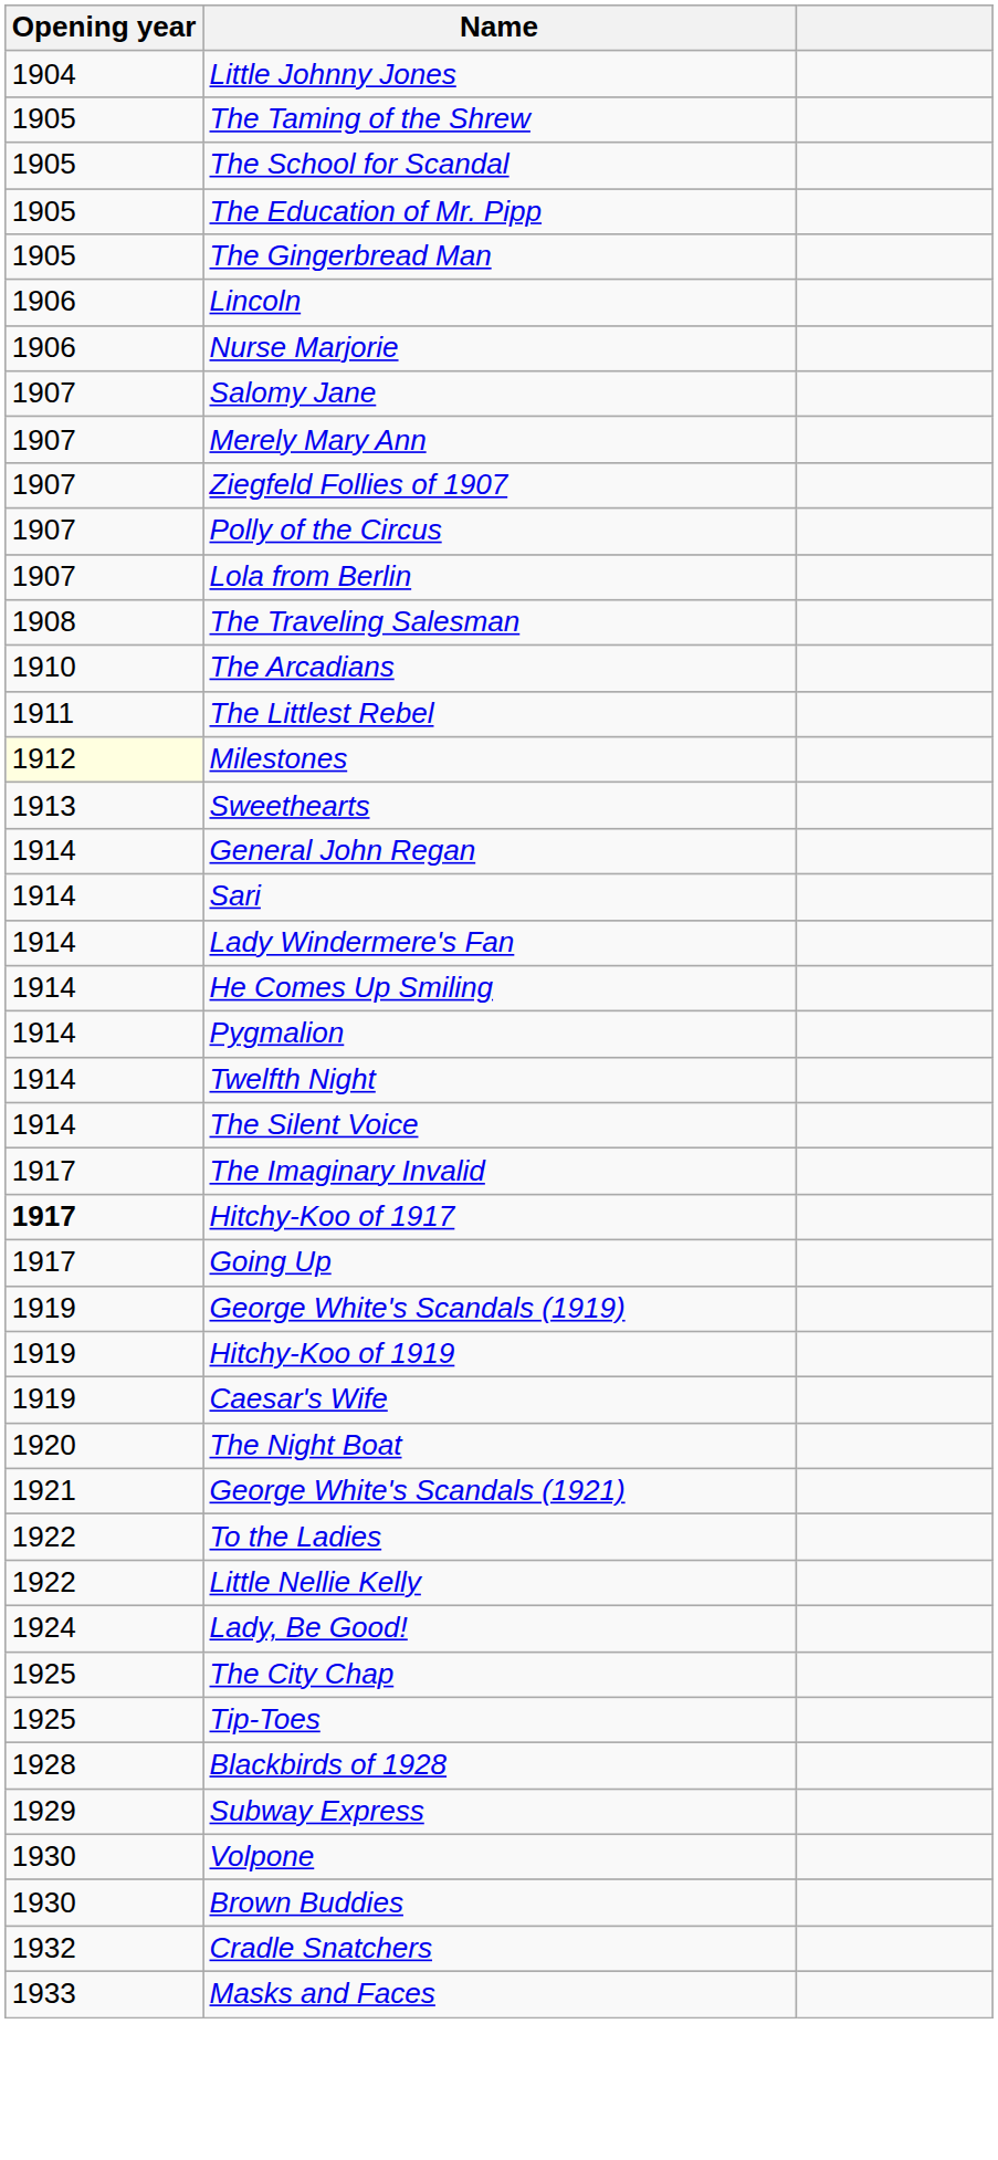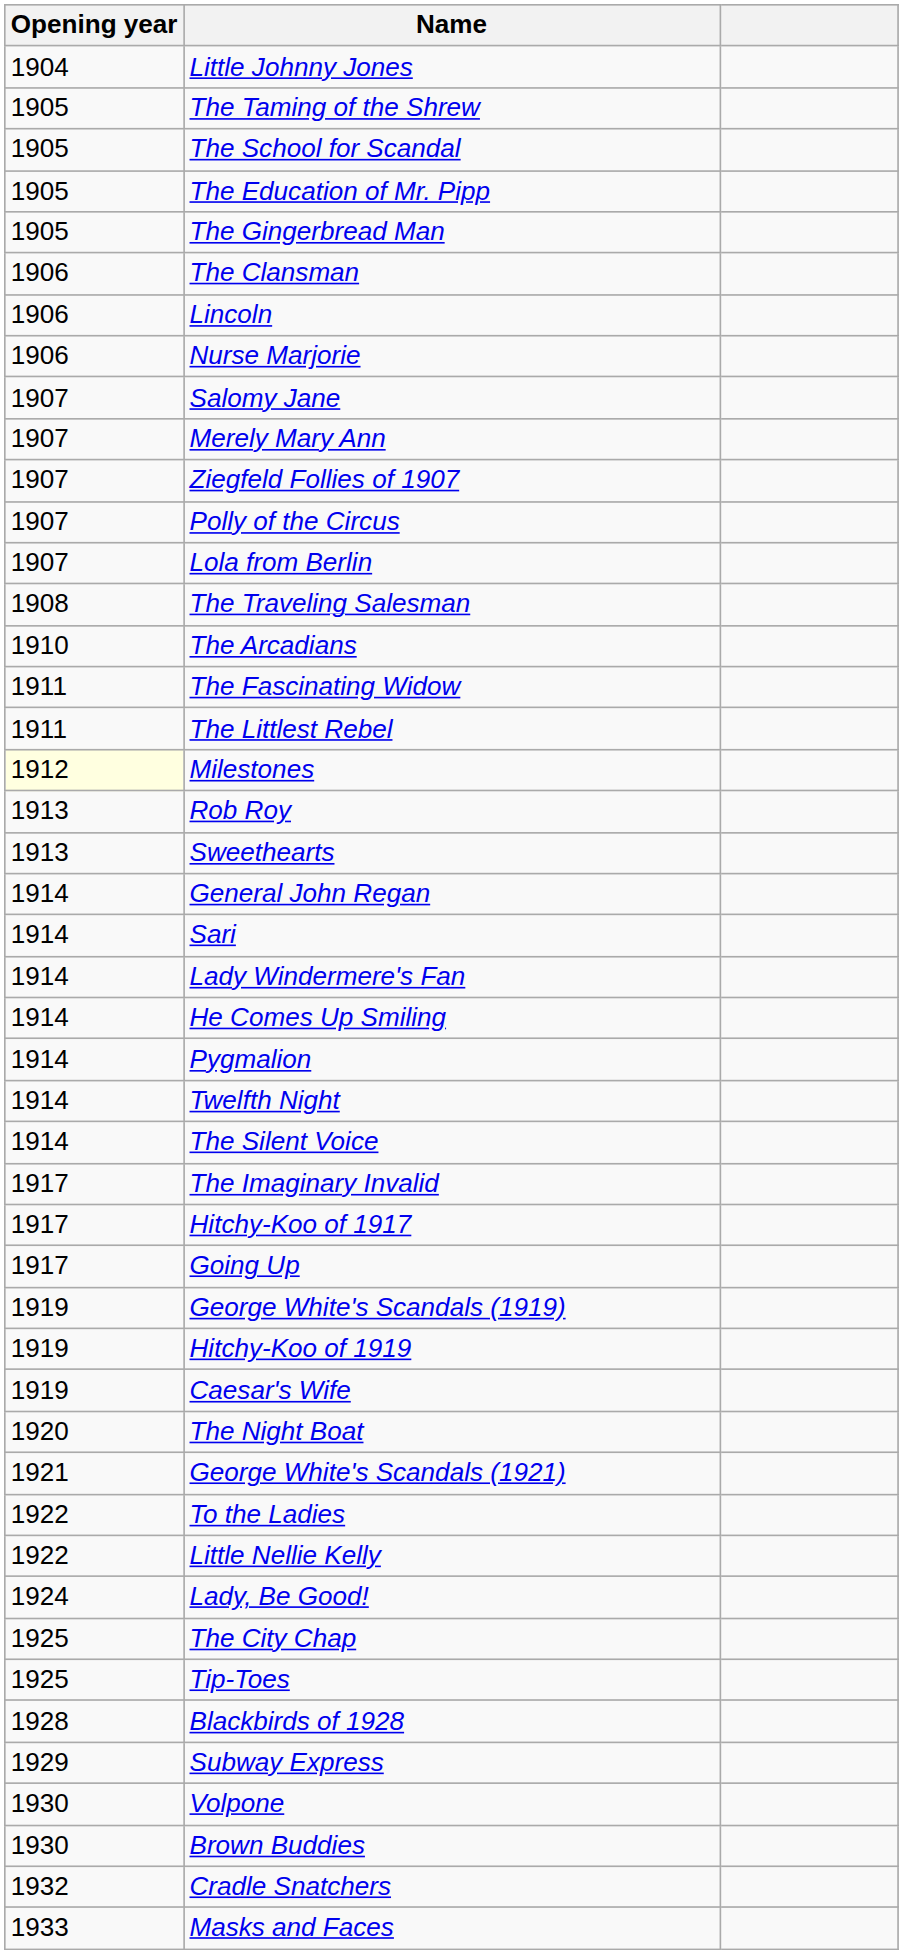+ row: 1906 | The Clansman
+ row: 1911 | The Fascinating Widow
+ row: 1913 | Rob Roy
Hitchy-Koo of 1917 | Opening year: bold -> normal
